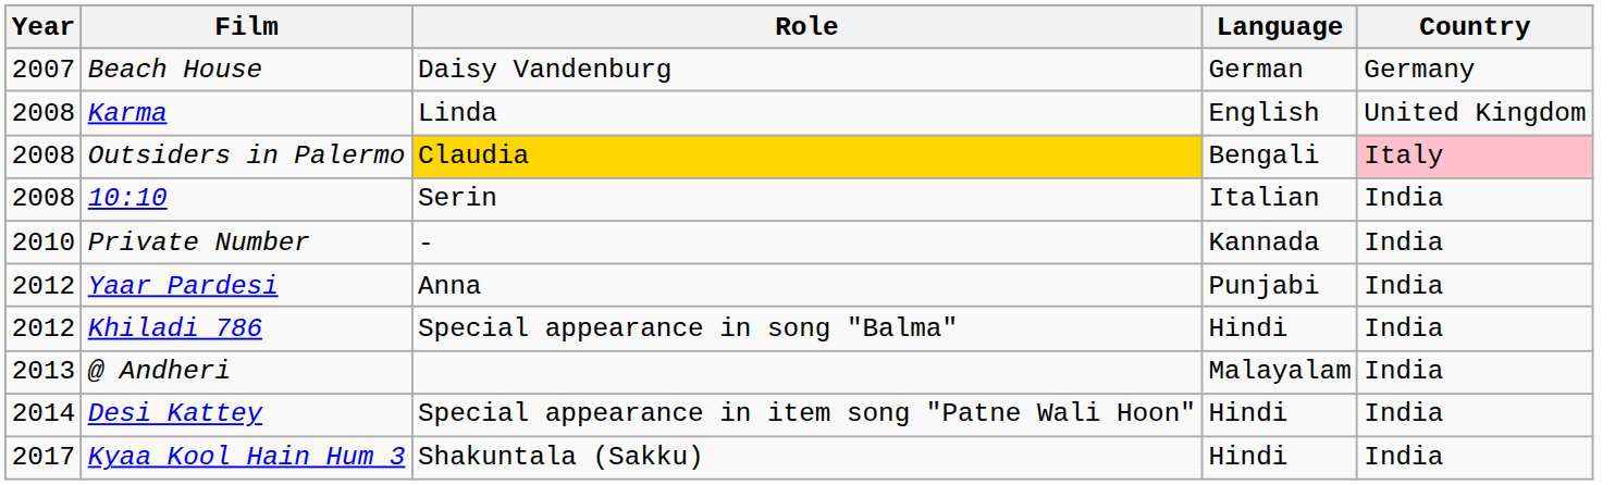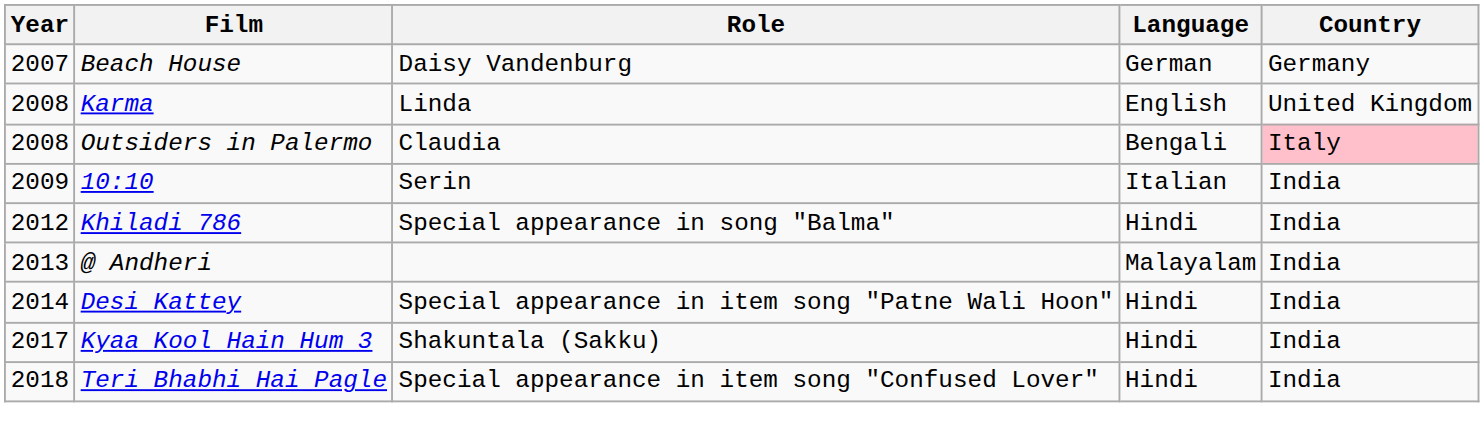Outsiders in Palermo | Role: gold background -> no background
10:10 | Year: 2008 -> 2009
- row: 2010 | Private Number | - | Kannada | India
- row: 2012 | Yaar Pardesi | Anna | Punjabi | India
+ row: 2018 | Teri Bhabhi Hai Pagle | Special appearance in item song "Confused Lover" | Hindi | India
